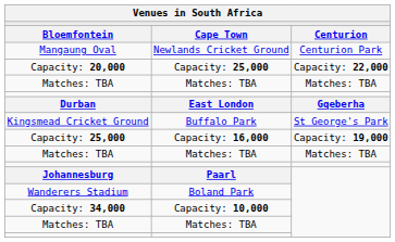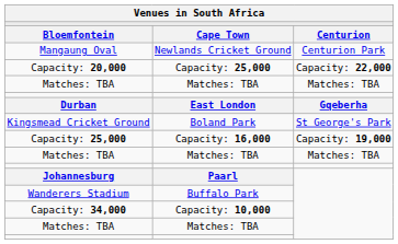Kingsmead Cricket Ground | column 2: Buffalo Park -> Boland Park
Wanderers Stadium | column 2: Boland Park -> Buffalo Park
